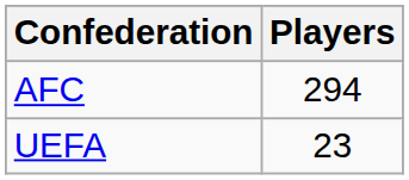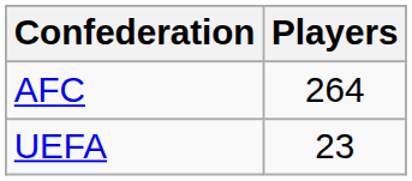AFC | Players: 294 -> 264
